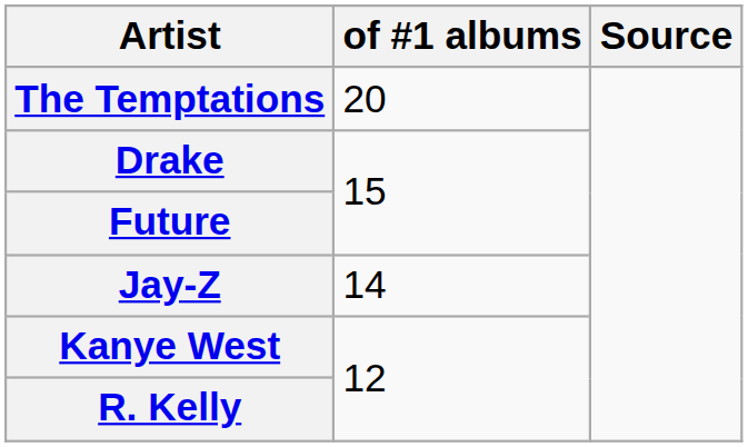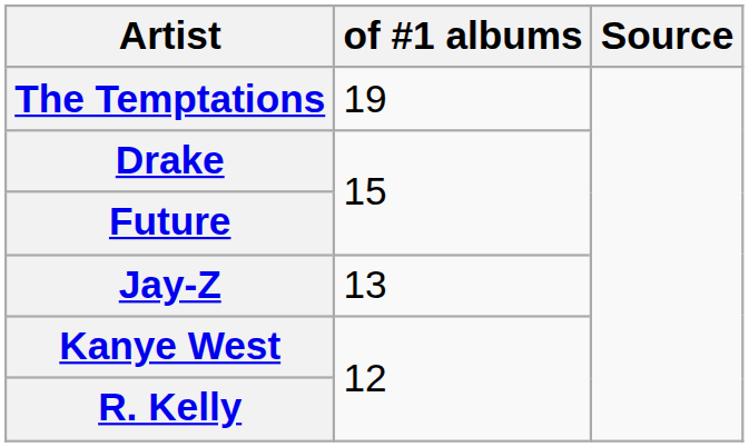The Temptations | of #1 albums: 20 -> 19
Jay-Z | of #1 albums: 14 -> 13
